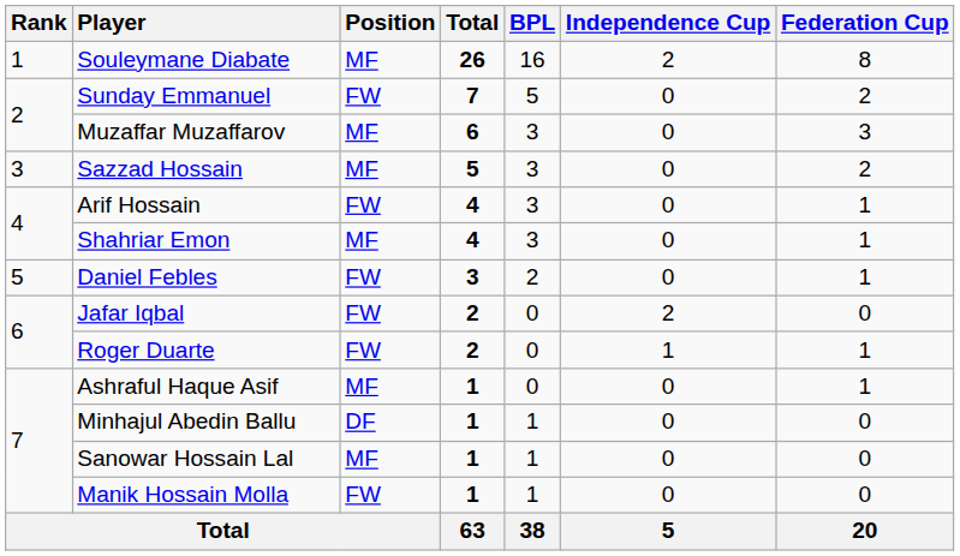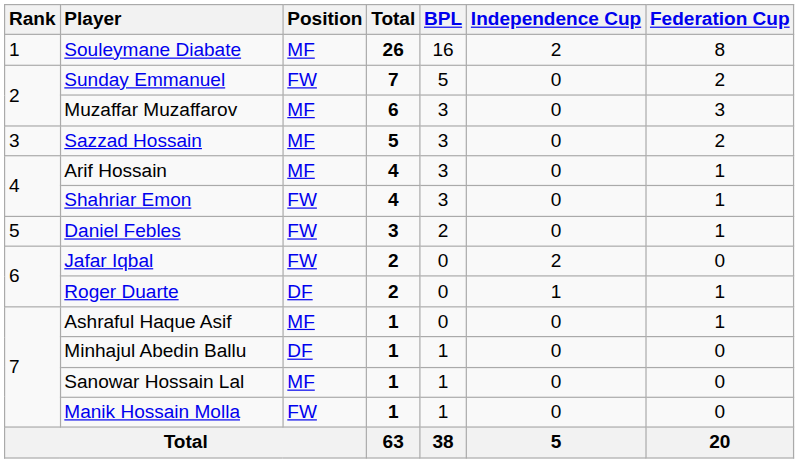Arif Hossain | Position: FW -> MF
Shahriar Emon | Position: MF -> FW
Roger Duarte | Position: FW -> DF
